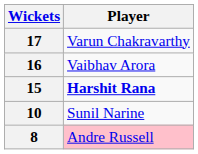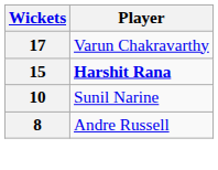- row: 16 | Vaibhav Arora
8 | Player: pink background -> no background
